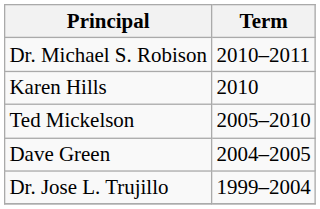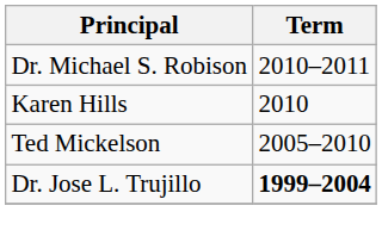- row: Dave Green | 2004–2005
Dr. Jose L. Trujillo | Term: normal -> bold
